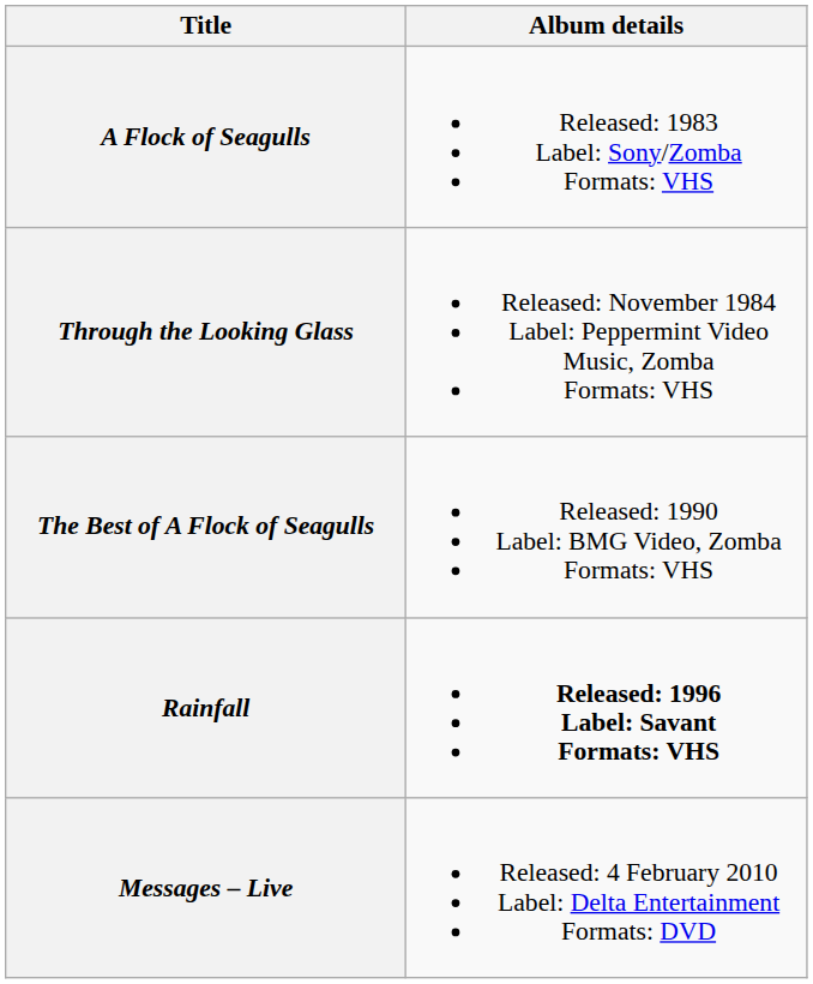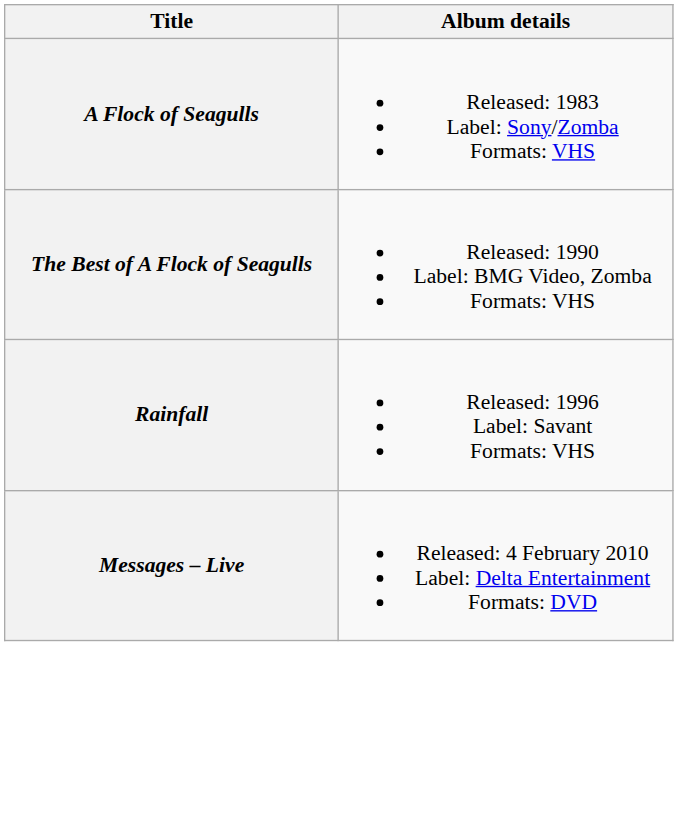- row: Through the Looking Glass | Released: November 1984 Label: Peppermint Video Music, Zomba Formats: VHS
Rainfall | Album details: bold -> normal
